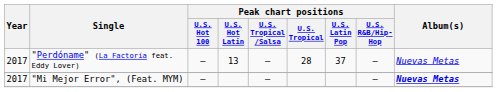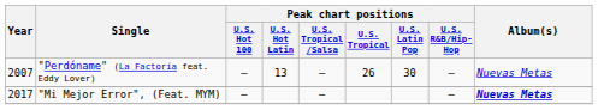"Perdóname" (La Factoría feat. Eddy Lover) | Year: 2017 -> 2007
"Perdóname" (La Factoría feat. Eddy Lover) | Peak chart positions / U.S. Tropical: 28 -> 26
"Perdóname" (La Factoría feat. Eddy Lover) | Peak chart positions / U.S. Latin Pop: 37 -> 30
